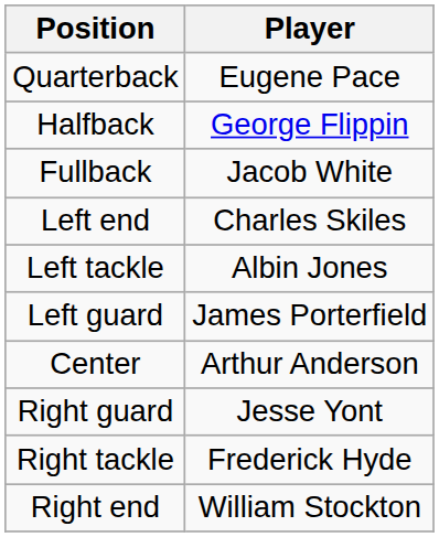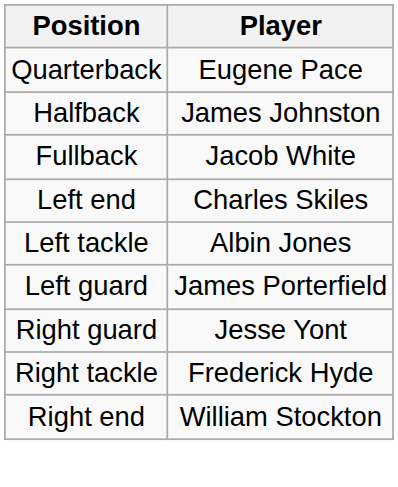- row: Halfback | George Flippin
+ row: Halfback | James Johnston
- row: Center | Arthur Anderson
